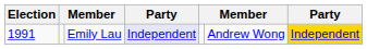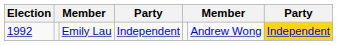Emily Lau | Election: 1991 -> 1992
Emily Lau | column 4: lavender background -> no background
